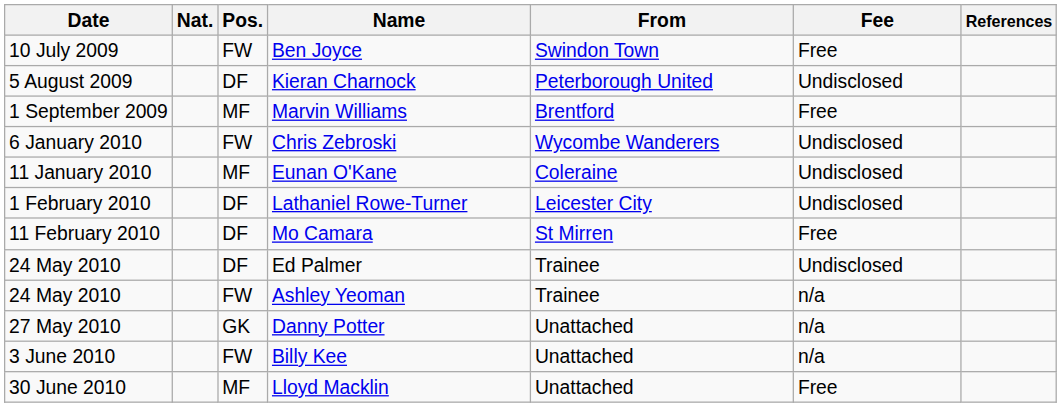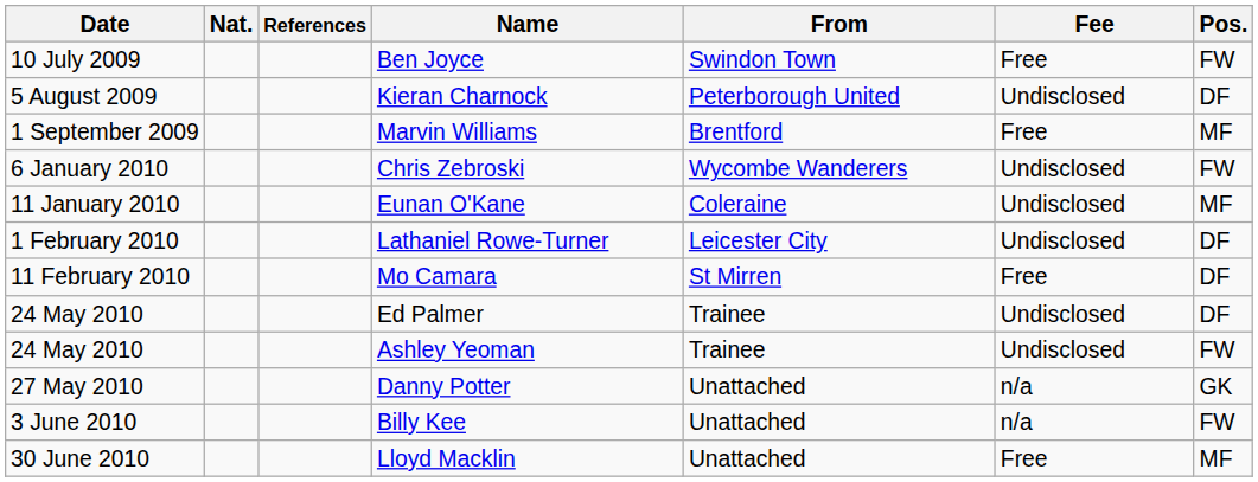columns swapped: Pos. <-> References
Ashley Yeoman | Fee: n/a -> Undisclosed
